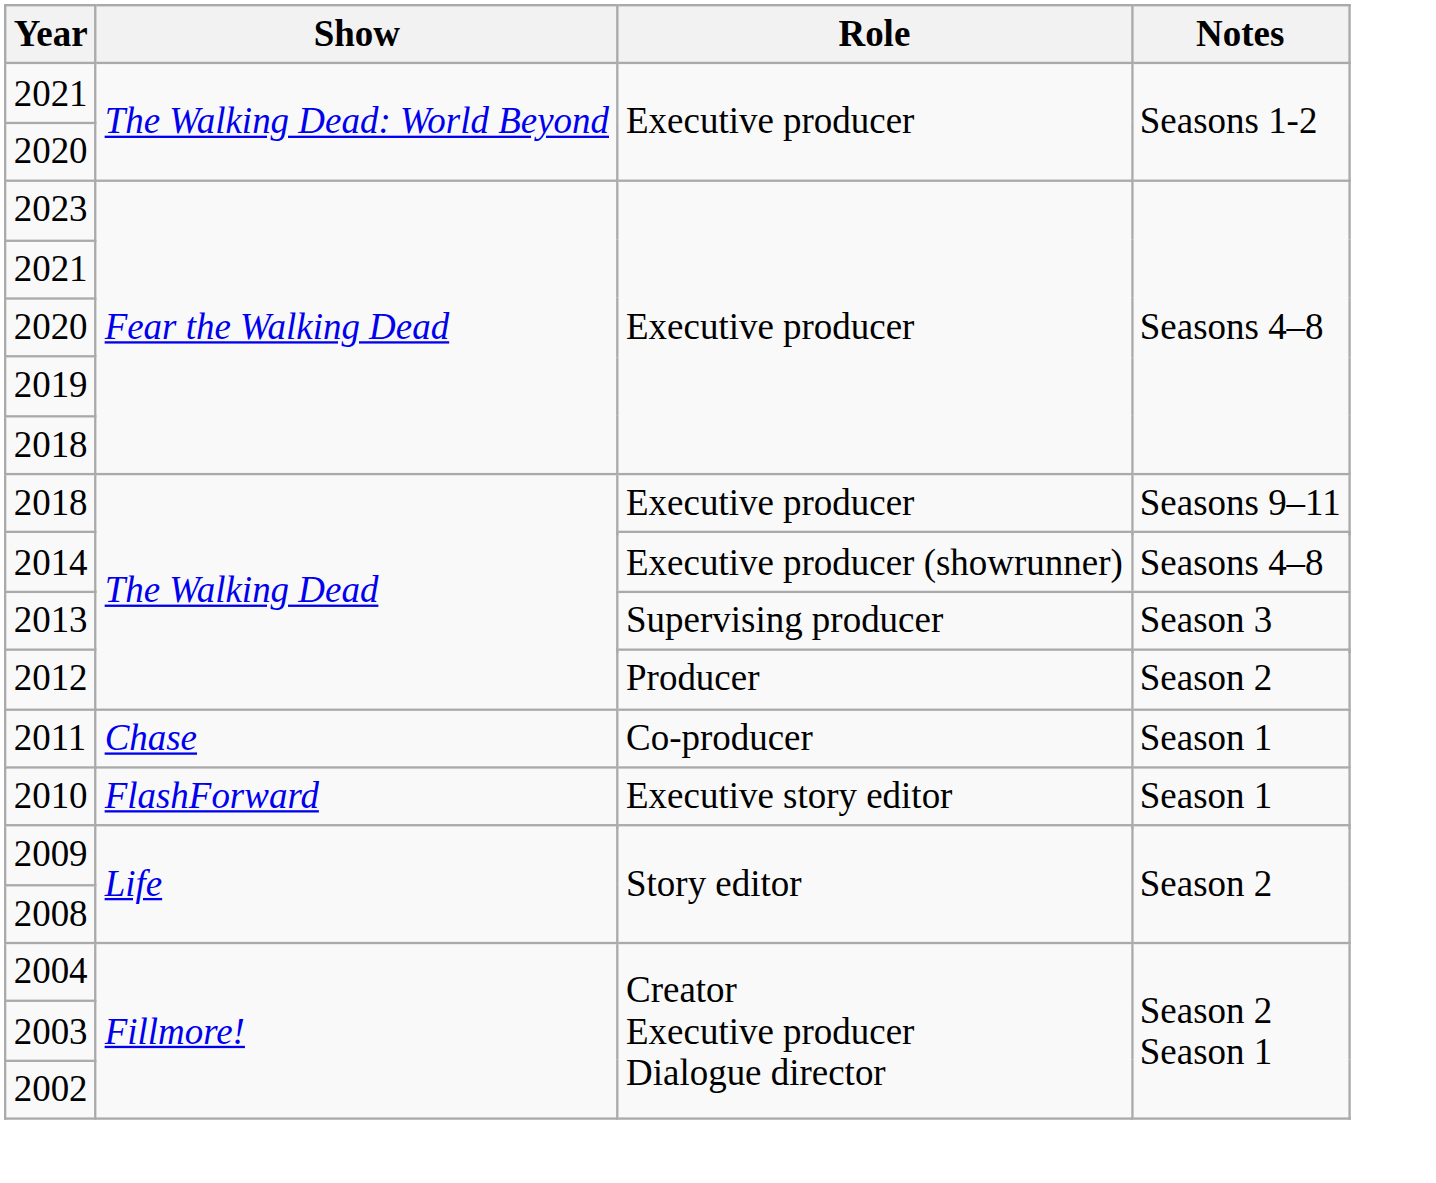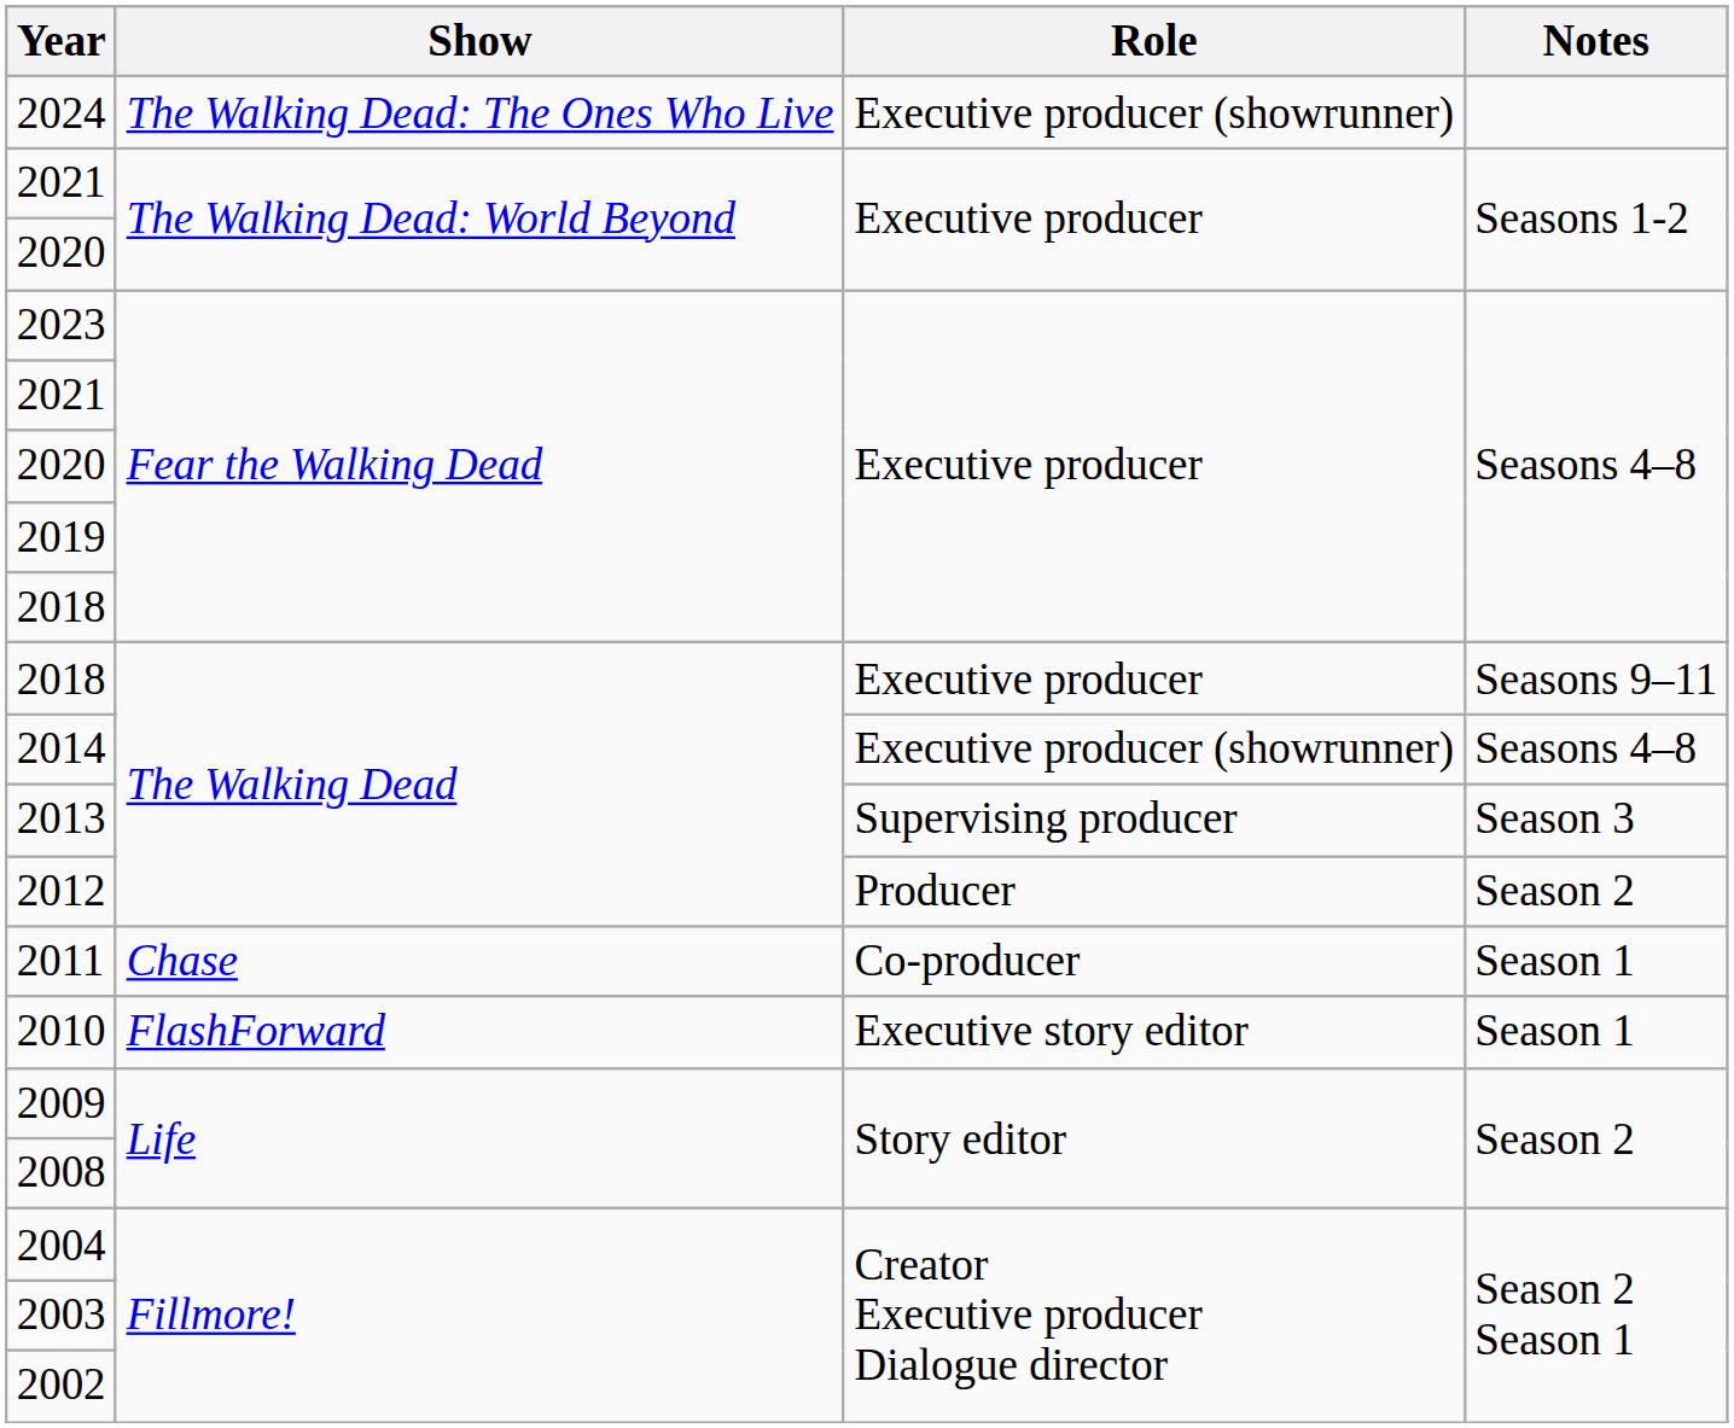+ row: 2024 | The Walking Dead: The Ones Who Live | Executive producer (showrunner)
